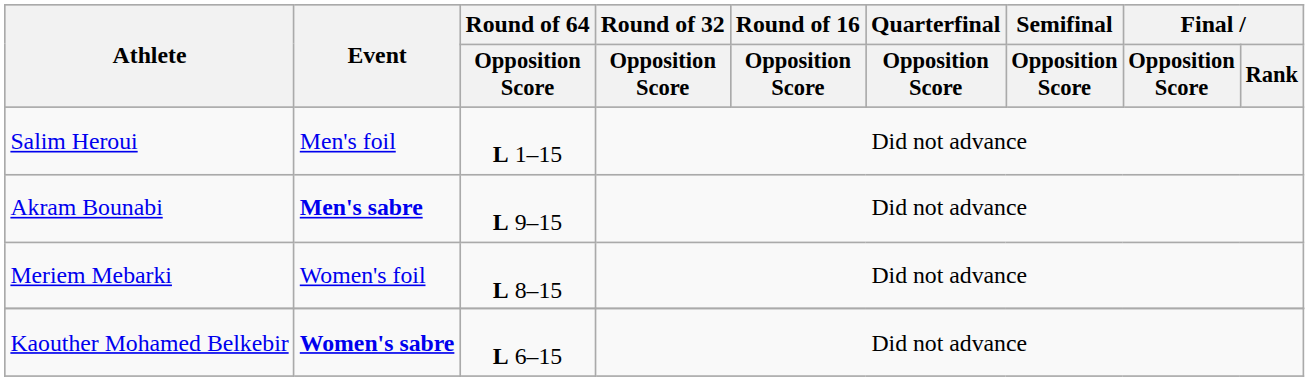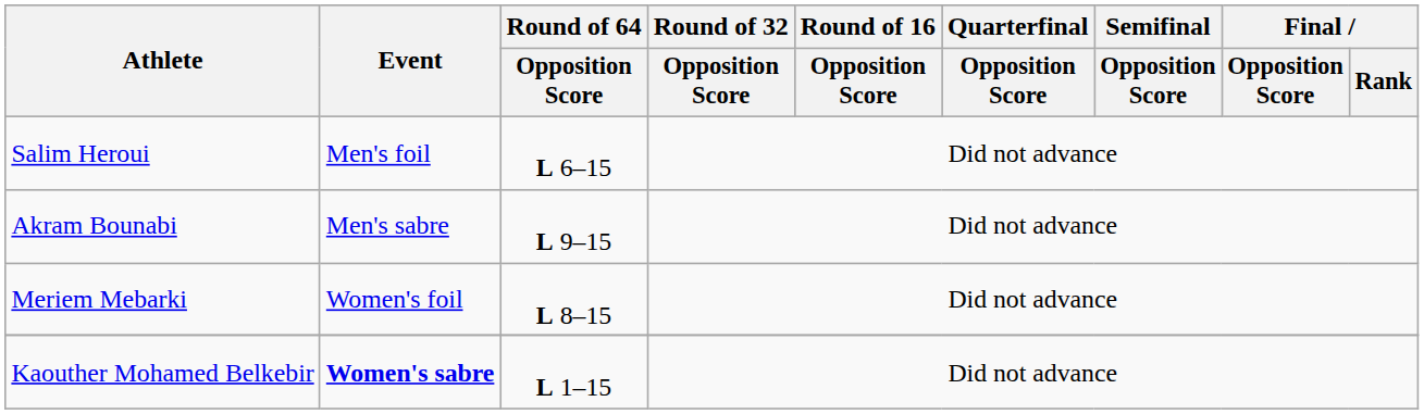Salim Heroui | Round of 64 / Opposition Score: L 1–15 -> L 6–15
Akram Bounabi | Event: bold -> normal
Kaouther Mohamed Belkebir | Round of 64 / Opposition Score: L 6–15 -> L 1–15
